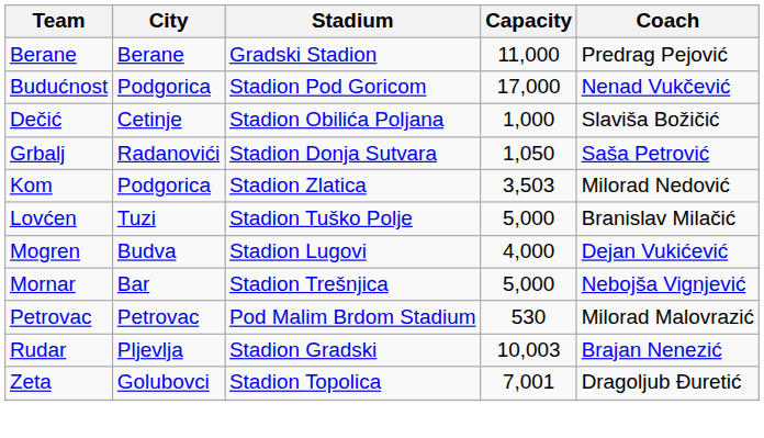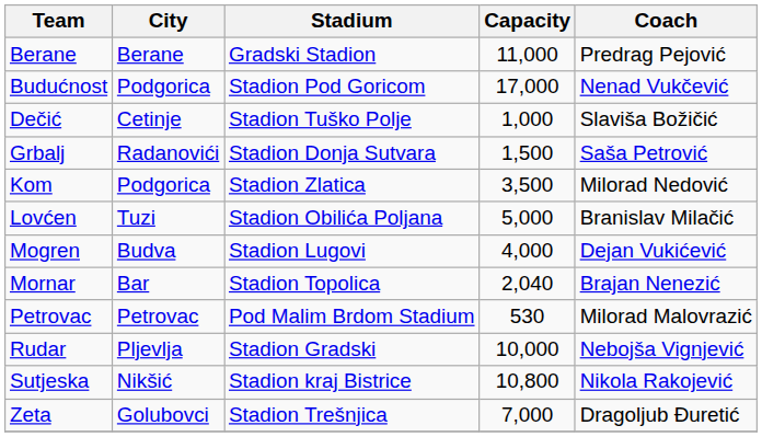Dečić | Stadium: Stadion Obilića Poljana -> Stadion Tuško Polje
Grbalj | Capacity: 1,050 -> 1,500
Kom | Capacity: 3,503 -> 3,500
Lovćen | Stadium: Stadion Tuško Polje -> Stadion Obilića Poljana
Mornar | Stadium: Stadion Trešnjica -> Stadion Topolica
Mornar | Capacity: 5,000 -> 2,040
Mornar | Coach: Nebojša Vignjević -> Brajan Nenezić
Rudar | Capacity: 10,003 -> 10,000
Rudar | Coach: Brajan Nenezić -> Nebojša Vignjević
+ row: Sutjeska | Nikšić | Stadion kraj Bistrice | 10,800 | Nikola Rakojević
Zeta | Stadium: Stadion Topolica -> Stadion Trešnjica
Zeta | Capacity: 7,001 -> 7,000
